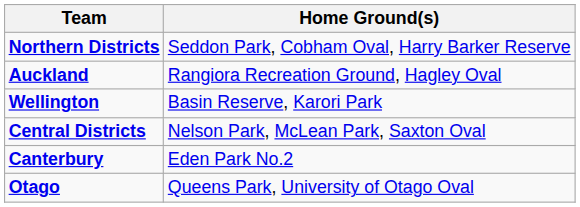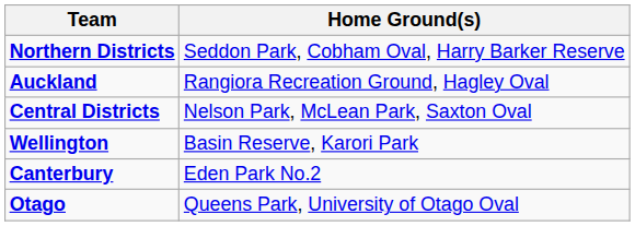rows swapped: Central Districts <-> Wellington
